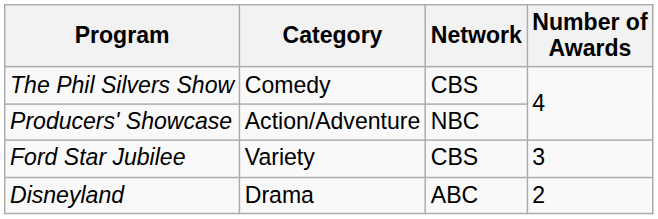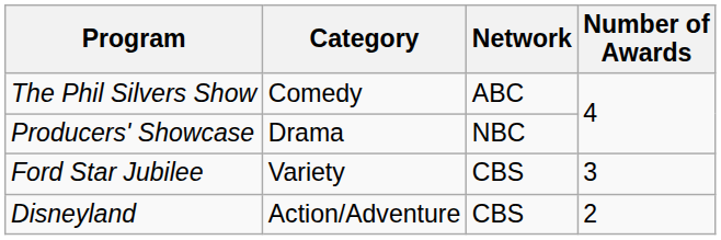The Phil Silvers Show | Network: CBS -> ABC
Producers' Showcase | Category: Action/Adventure -> Drama
Disneyland | Category: Drama -> Action/Adventure
Disneyland | Network: ABC -> CBS
